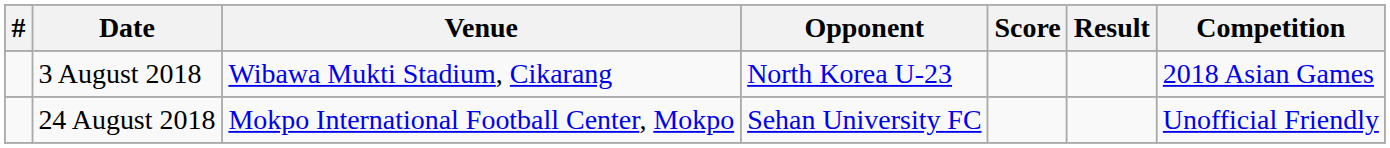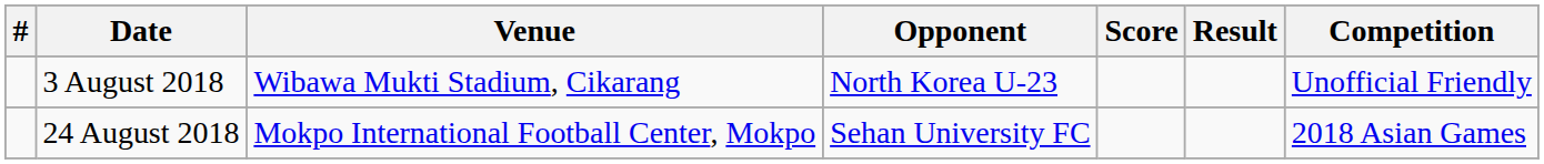3 August 2018 | Competition: 2018 Asian Games -> Unofficial Friendly
24 August 2018 | Competition: Unofficial Friendly -> 2018 Asian Games
